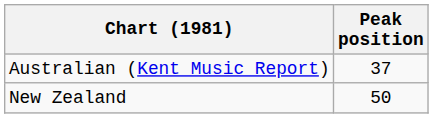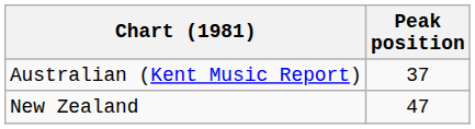New Zealand | Peak position: 50 -> 47
